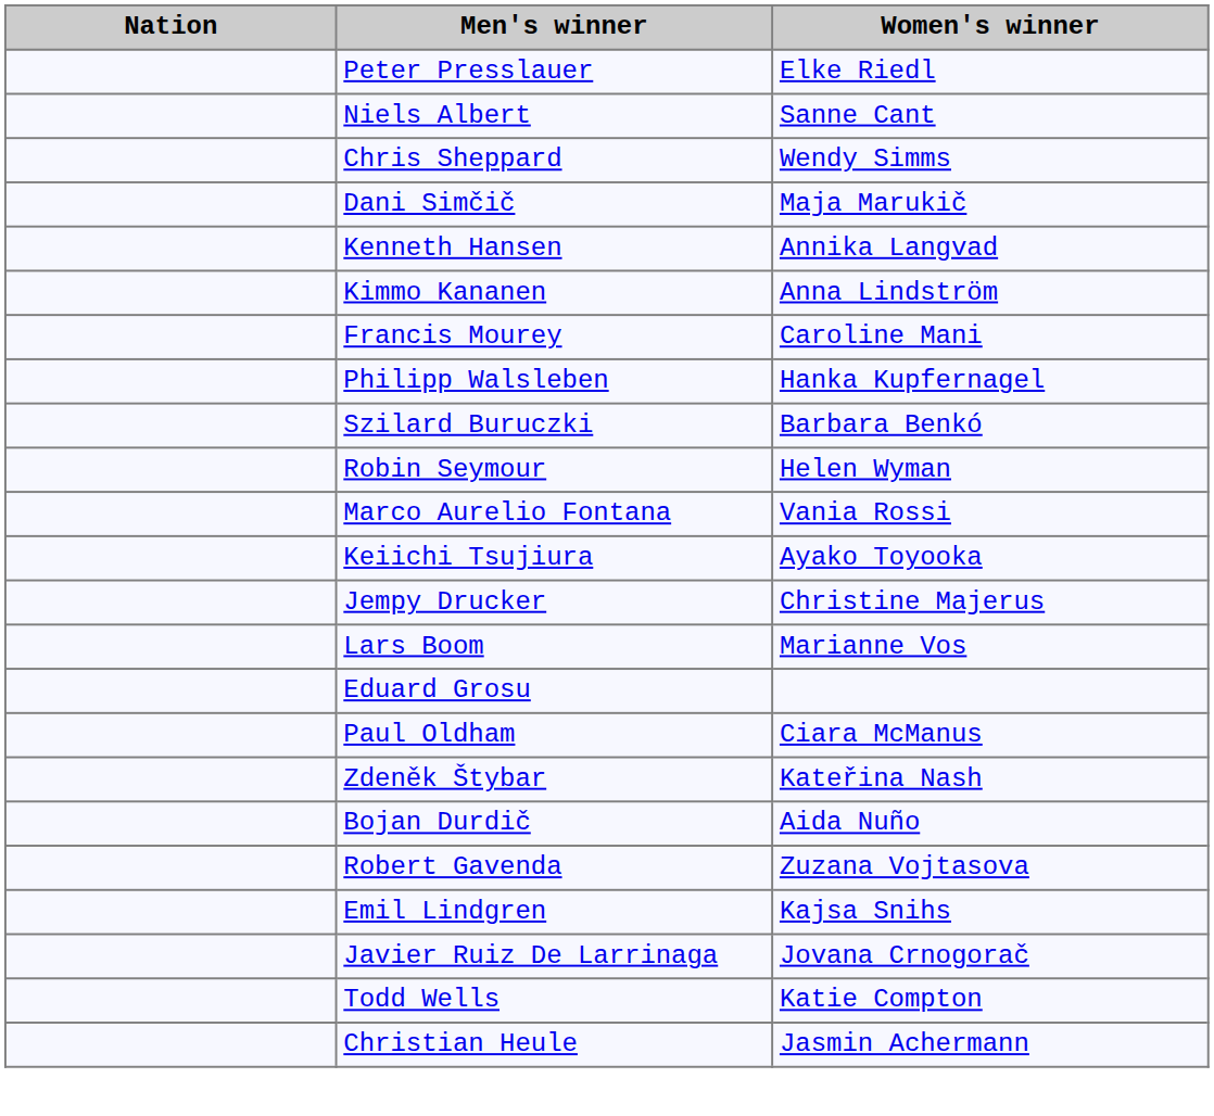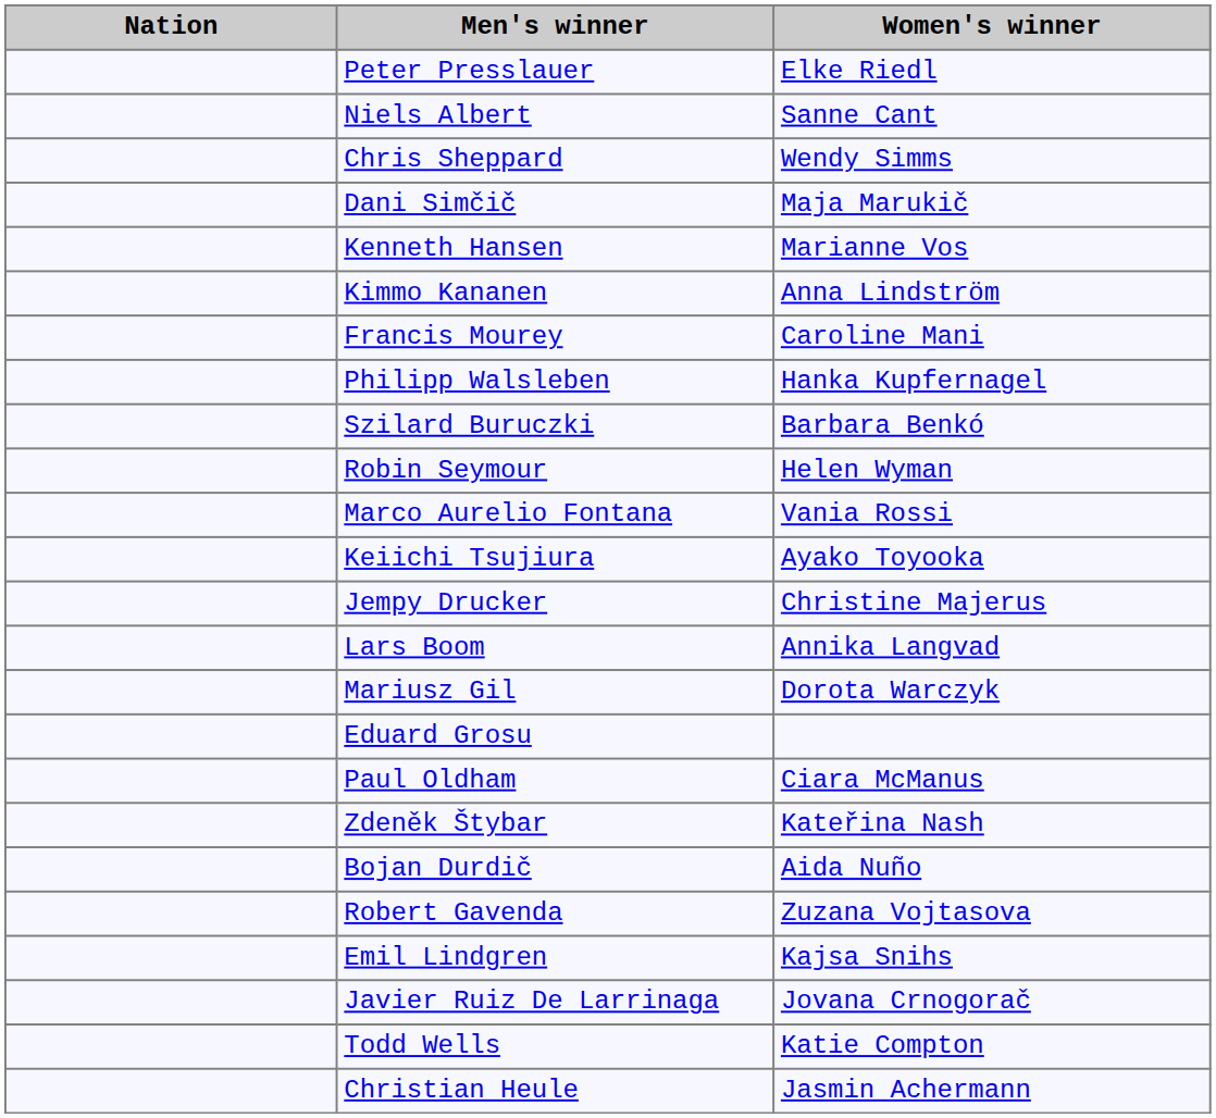Kenneth Hansen | Women's winner: Annika Langvad -> Marianne Vos
Lars Boom | Women's winner: Marianne Vos -> Annika Langvad
+ row: Mariusz Gil | Dorota Warczyk
